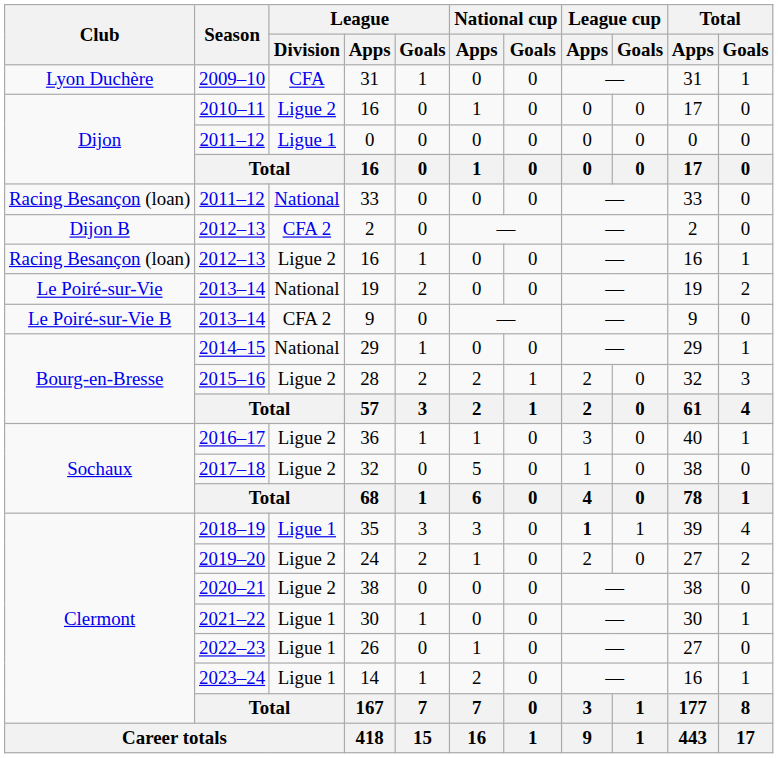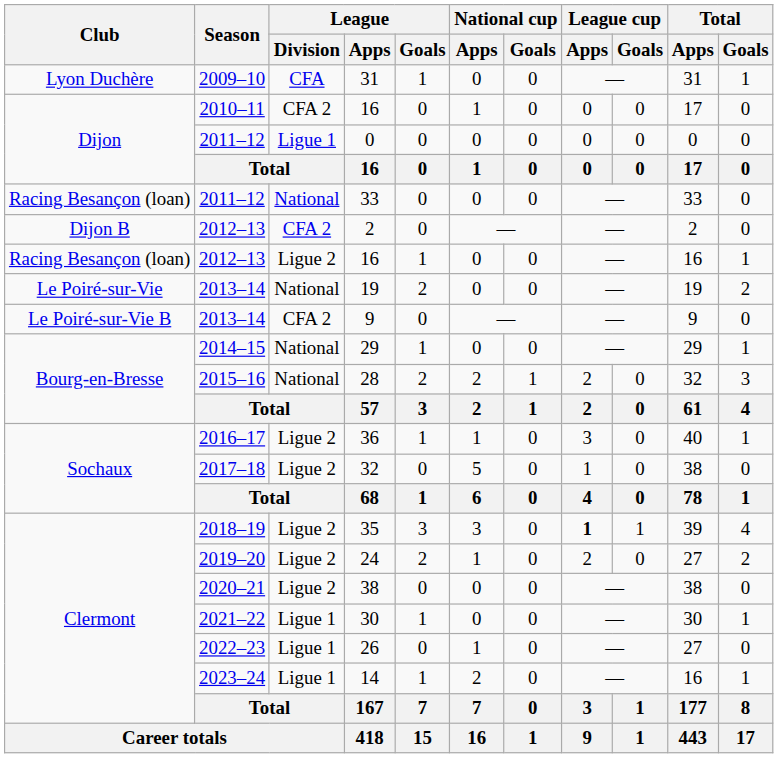2010–11 / 16 | League / Division: Ligue 2 -> CFA 2
28 | League / Division: Ligue 2 -> National
35 | League / Division: Ligue 1 -> Ligue 2
